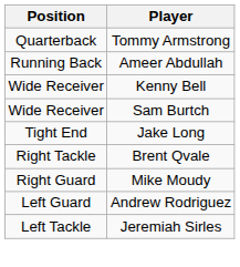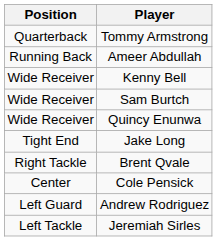+ row: Wide Receiver | Quincy Enunwa
- row: Right Guard | Mike Moudy
+ row: Center | Cole Pensick
